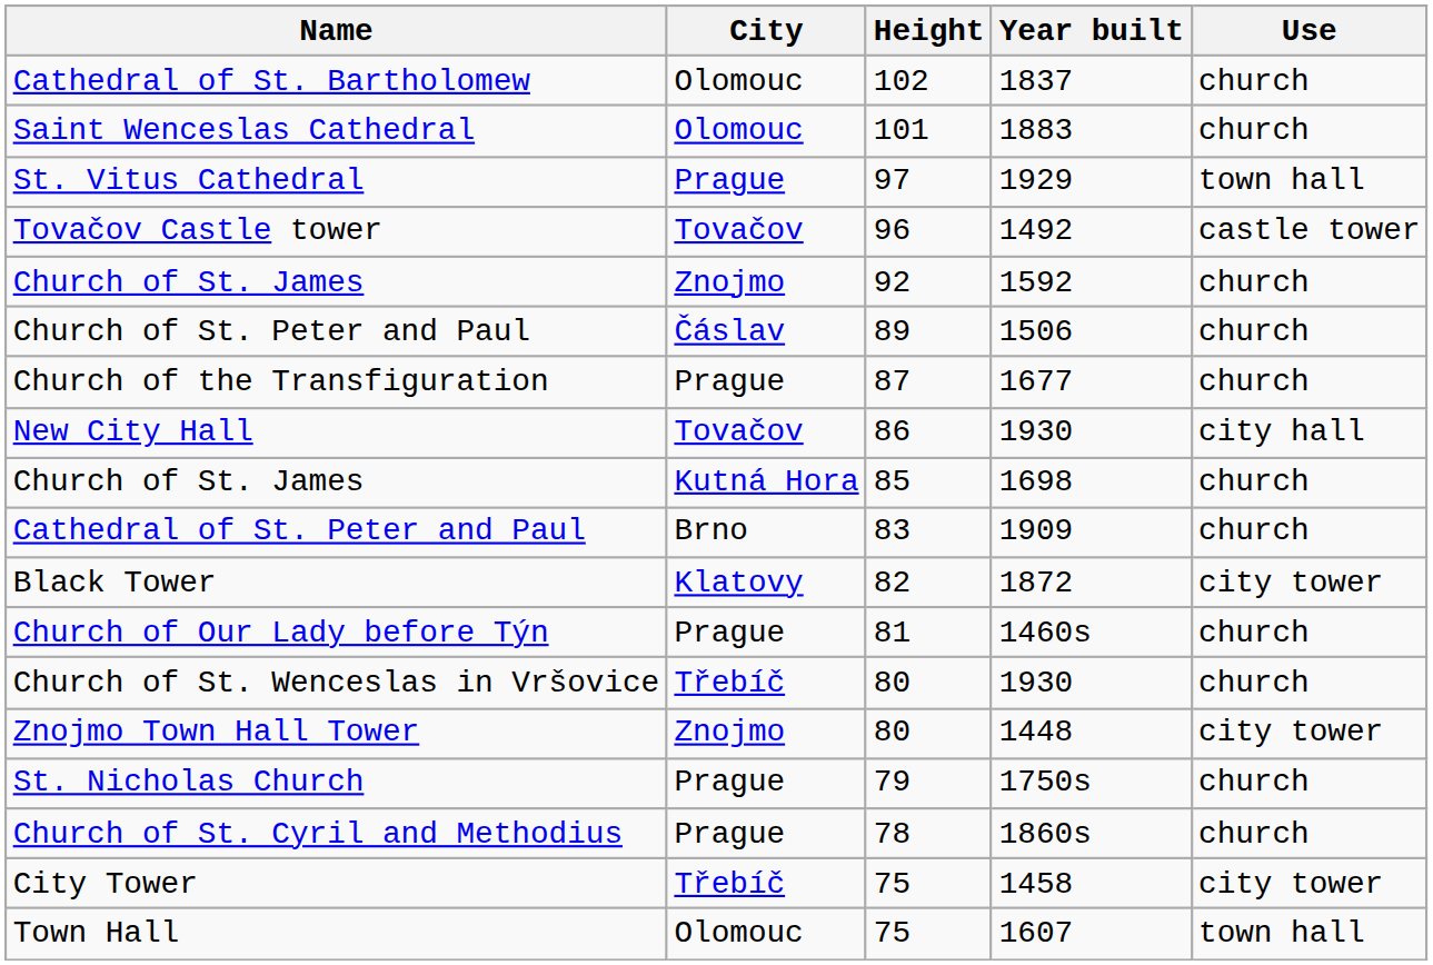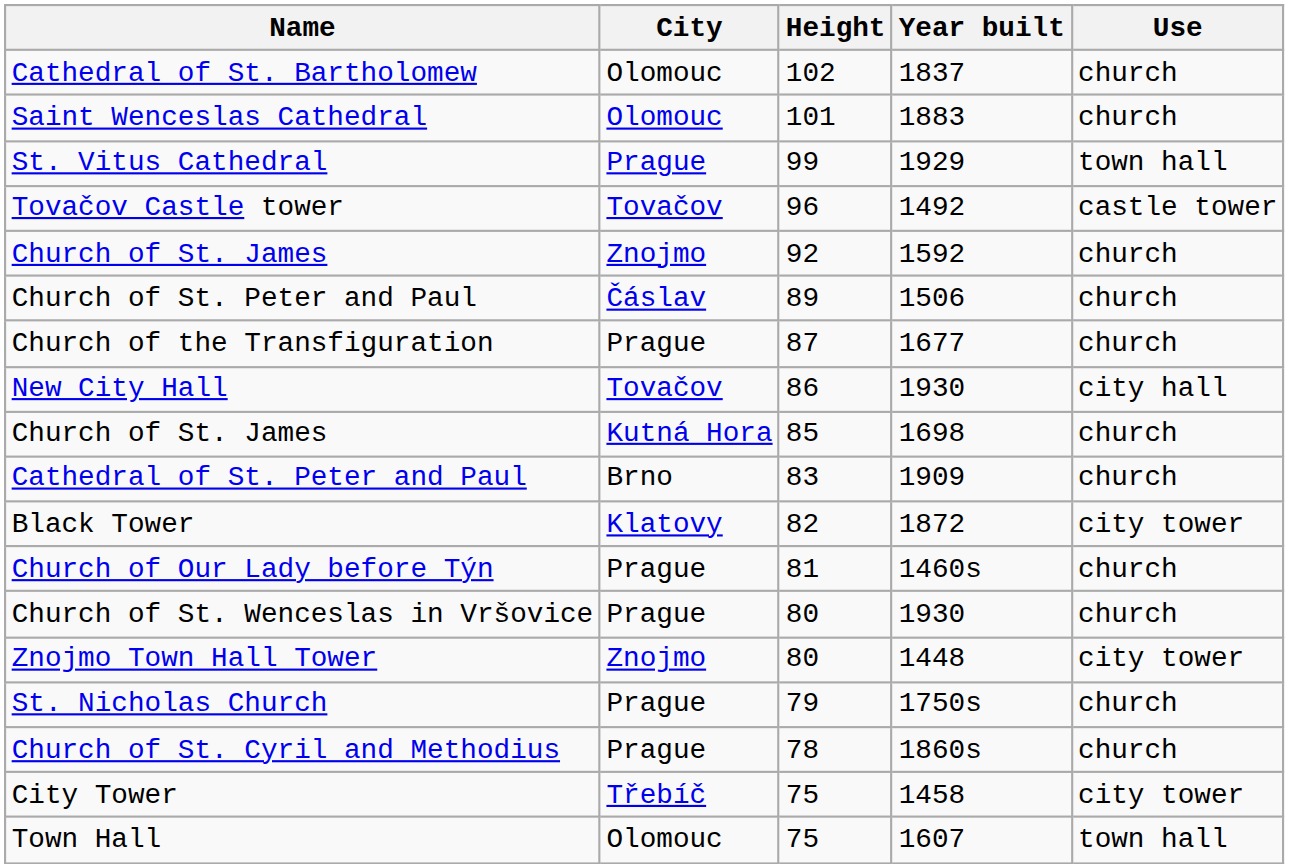St. Vitus Cathedral | Height: 97 -> 99
Church of St. Wenceslas in Vršovice | City: Třebíč -> Prague
